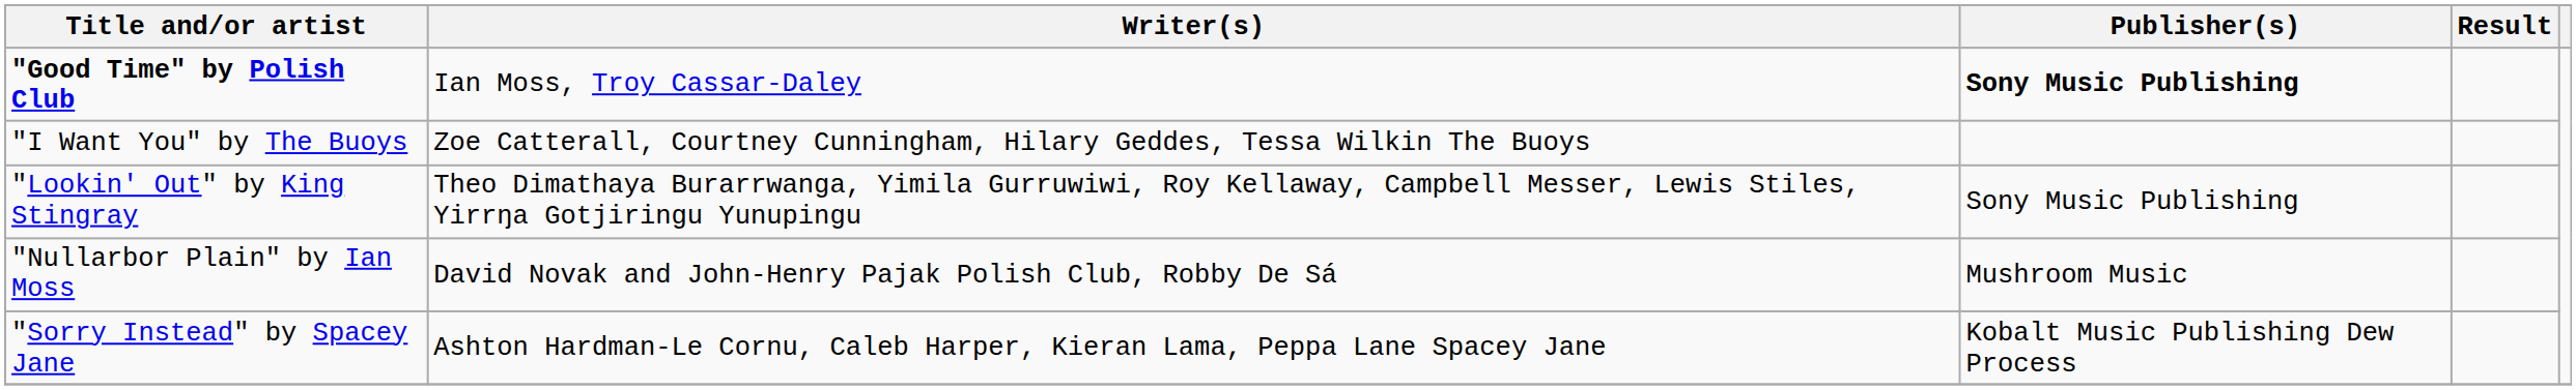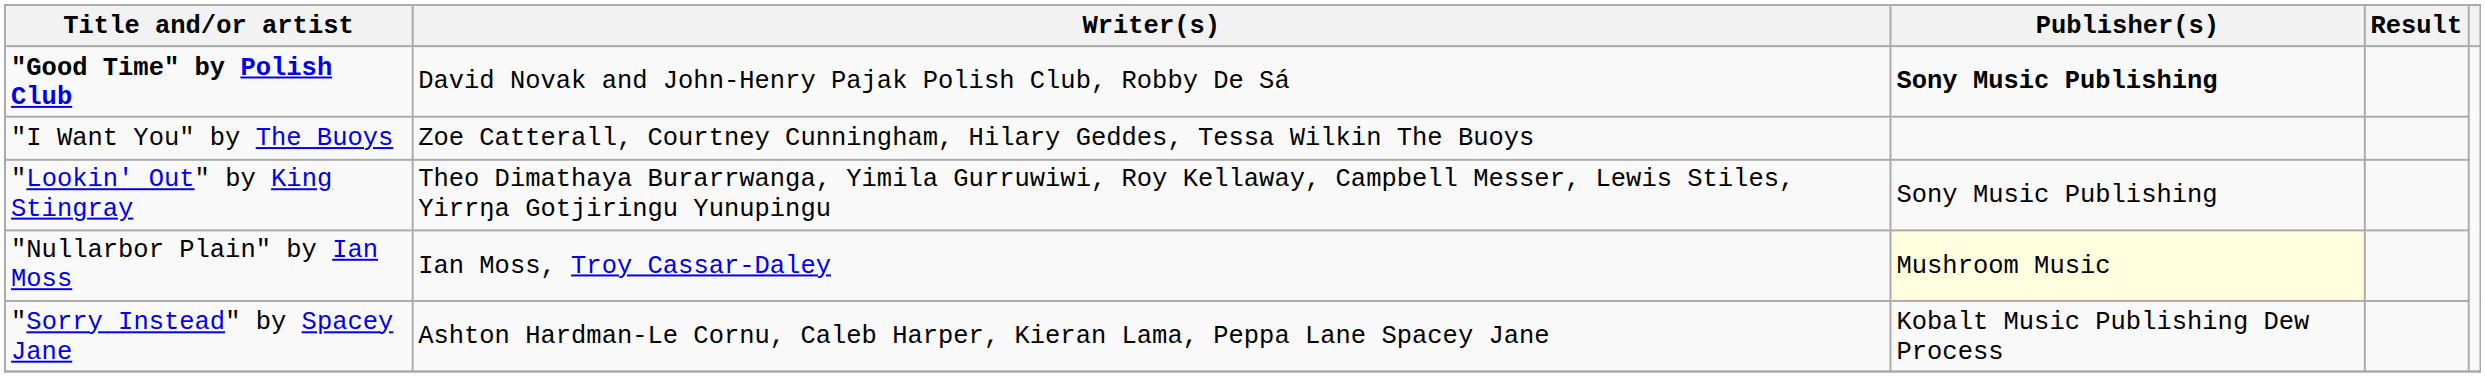"Good Time" by Polish Club | Writer(s): Ian Moss, Troy Cassar-Daley -> David Novak and John-Henry Pajak Polish Club, Robby De Sá
"Nullarbor Plain" by Ian Moss | Writer(s): David Novak and John-Henry Pajak Polish Club, Robby De Sá -> Ian Moss, Troy Cassar-Daley
"Nullarbor Plain" by Ian Moss | Publisher(s): no background -> lightyellow background
